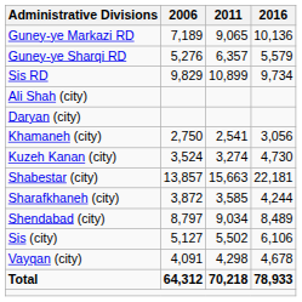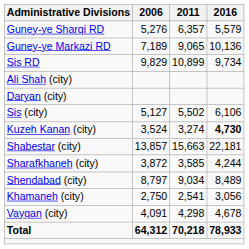rows swapped: Guney-ye Markazi RD <-> Guney-ye Sharqi RD
rows swapped: Khamaneh (city) <-> Sis (city)
Kuzeh Kanan (city) | 2016: normal -> bold
